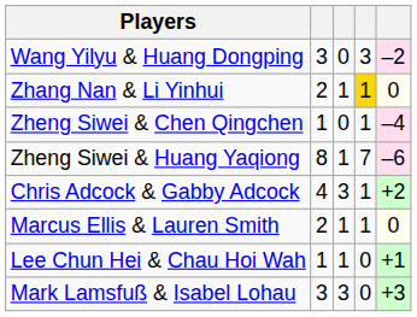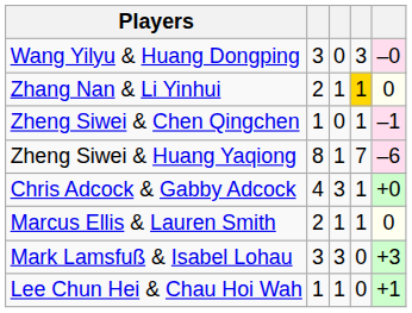Wang Yilyu & Huang Dongping | column 5: –2 -> –0
Zheng Siwei & Chen Qingchen | column 5: –4 -> –1
Chris Adcock & Gabby Adcock | column 5: +2 -> +0
rows swapped: Mark Lamsfuß & Isabel Lohau <-> Lee Chun Hei & Chau Hoi Wah
